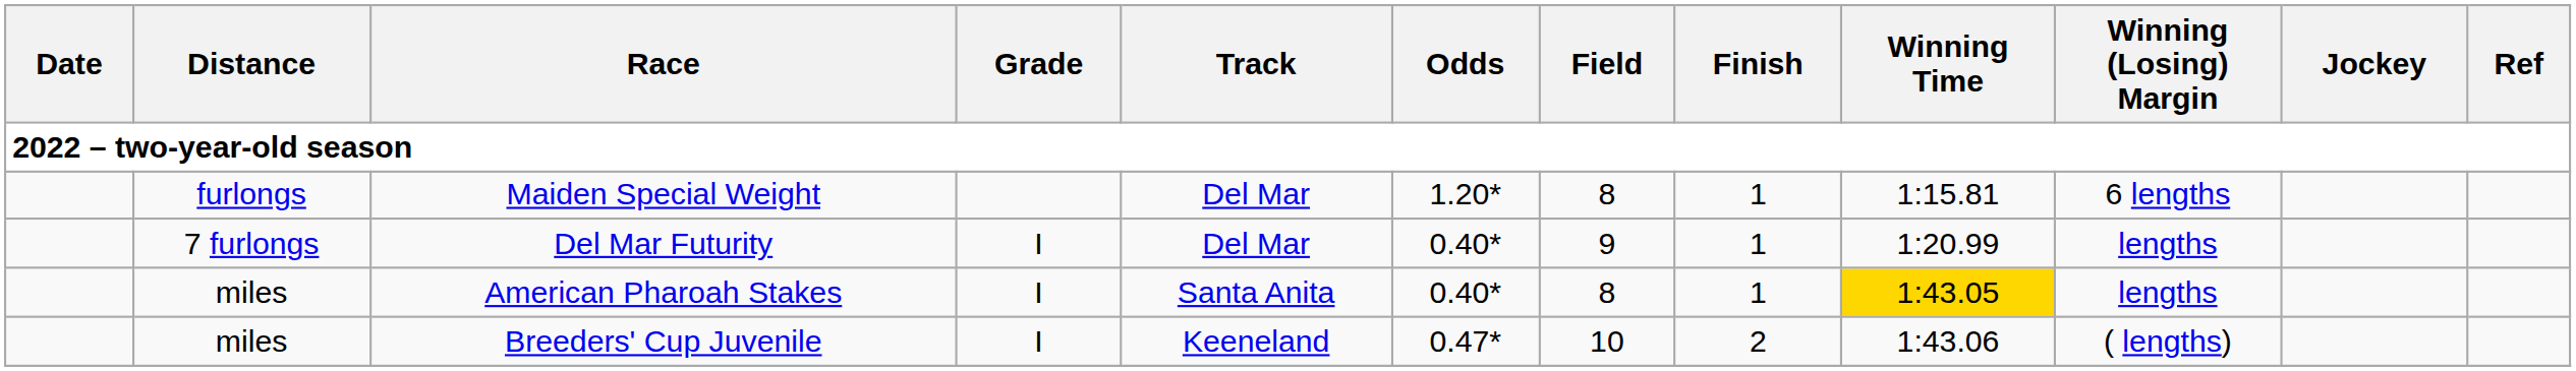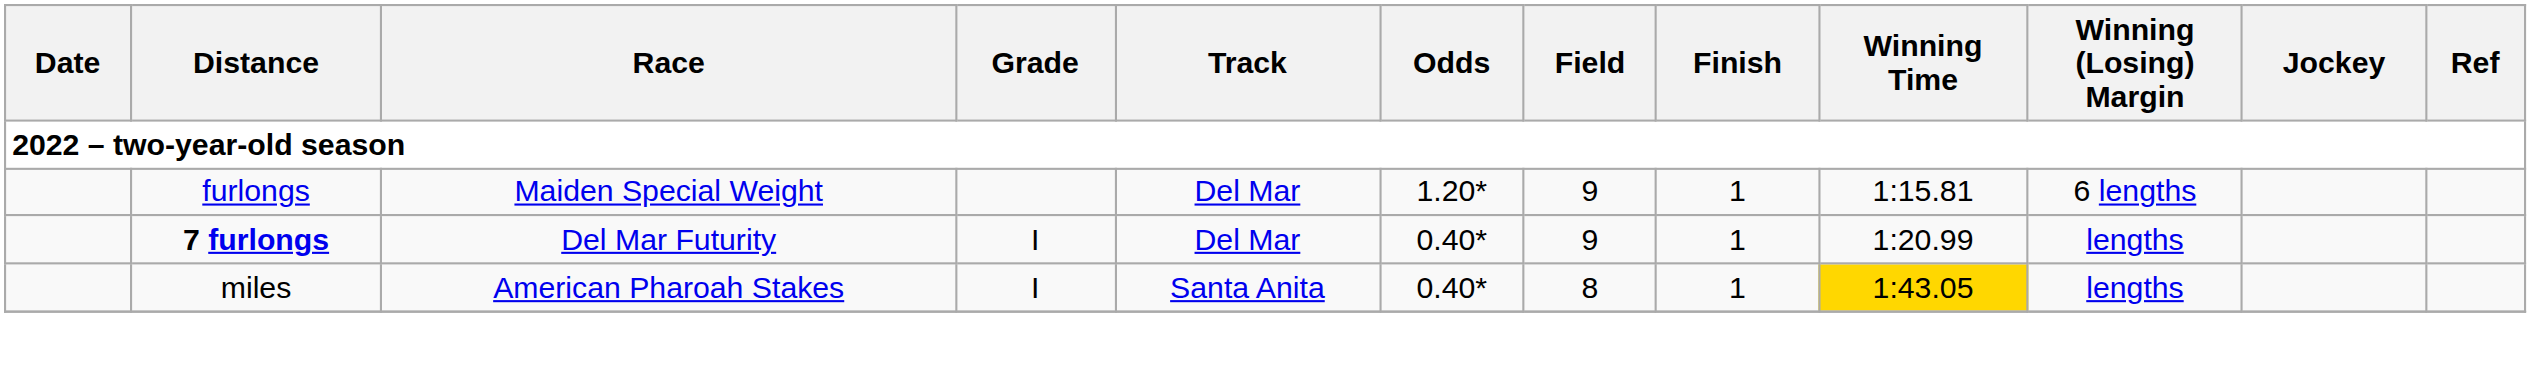Maiden Special Weight | Field: 8 -> 9
Del Mar Futurity | Distance: normal -> bold
- row: miles | Breeders' Cup Juvenile | I | Keeneland | 0.47* | 10 | 2 | 1:43.06 | ( lengths)
